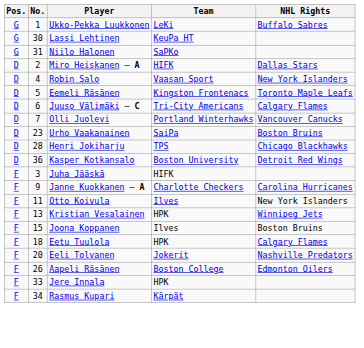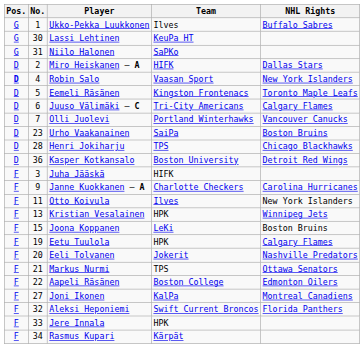Ukko-Pekka Luukkonen | Team: LeKi -> Ilves
Robin Salo | Pos.: normal -> bold
Joona Koppanen | Team: Ilves -> LeKi
Eetu Tuulola | No.: 18 -> 19
+ row: F | 21 | Markus Nurmi | TPS | Ottawa Senators
Aapeli Räsänen | No.: 26 -> 22
+ row: F | 27 | Joni Ikonen | KalPa | Montreal Canadiens
+ row: F | 32 | Aleksi Heponiemi | Swift Current Broncos | Florida Panthers
